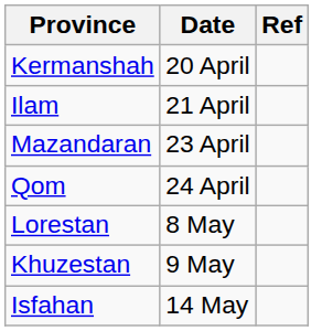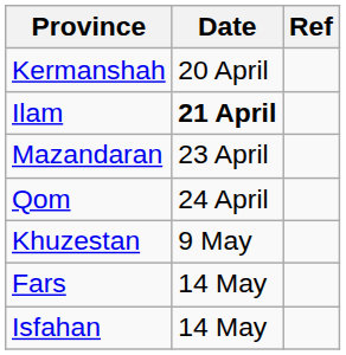Ilam | Date: normal -> bold
- row: Lorestan | 8 May
+ row: Fars | 14 May
